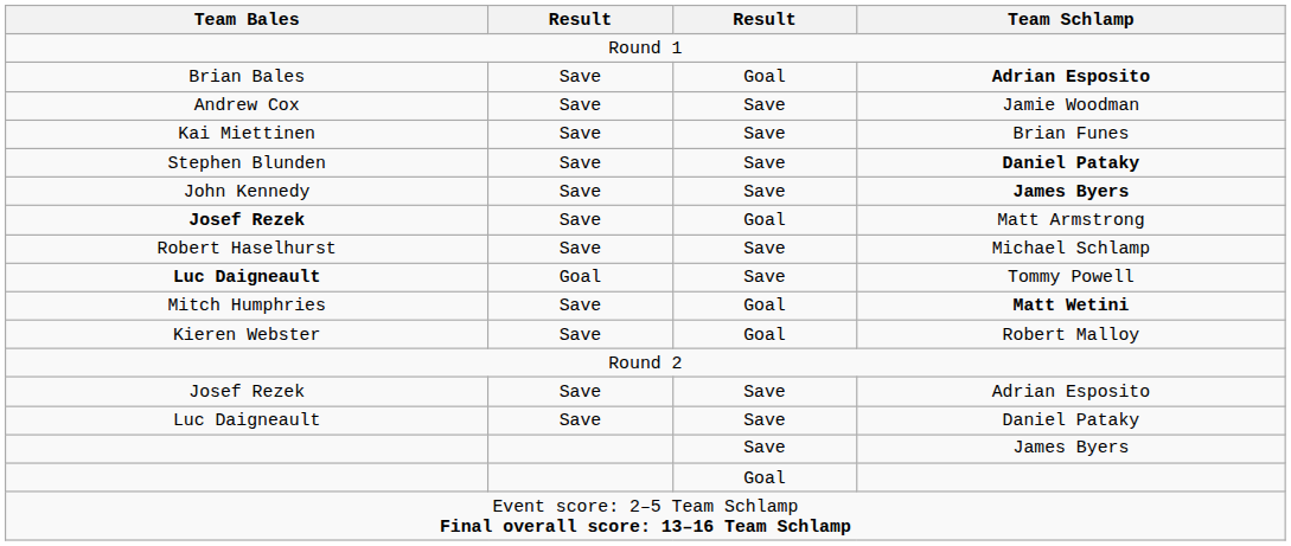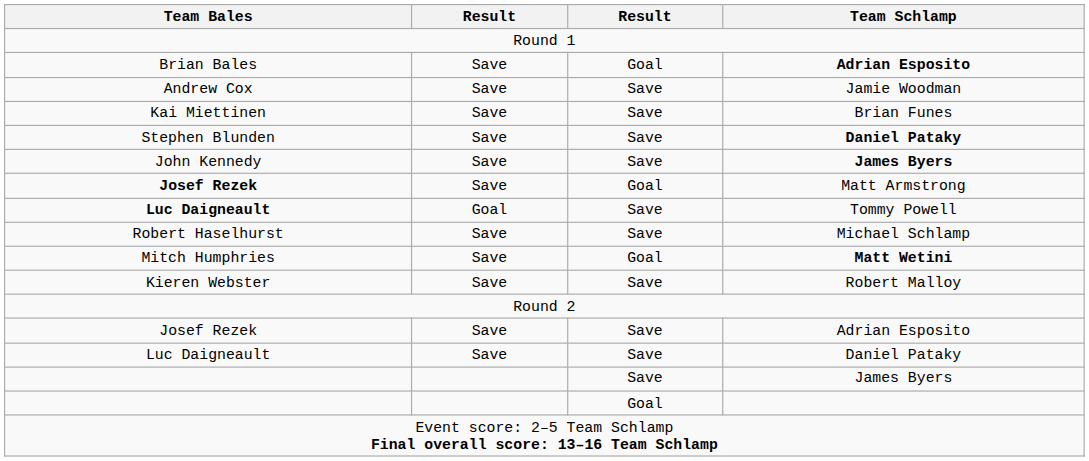rows swapped: Luc Daigneault / Tommy Powell <-> Robert Haselhurst
Kieren Webster | column 3: Goal -> Save
